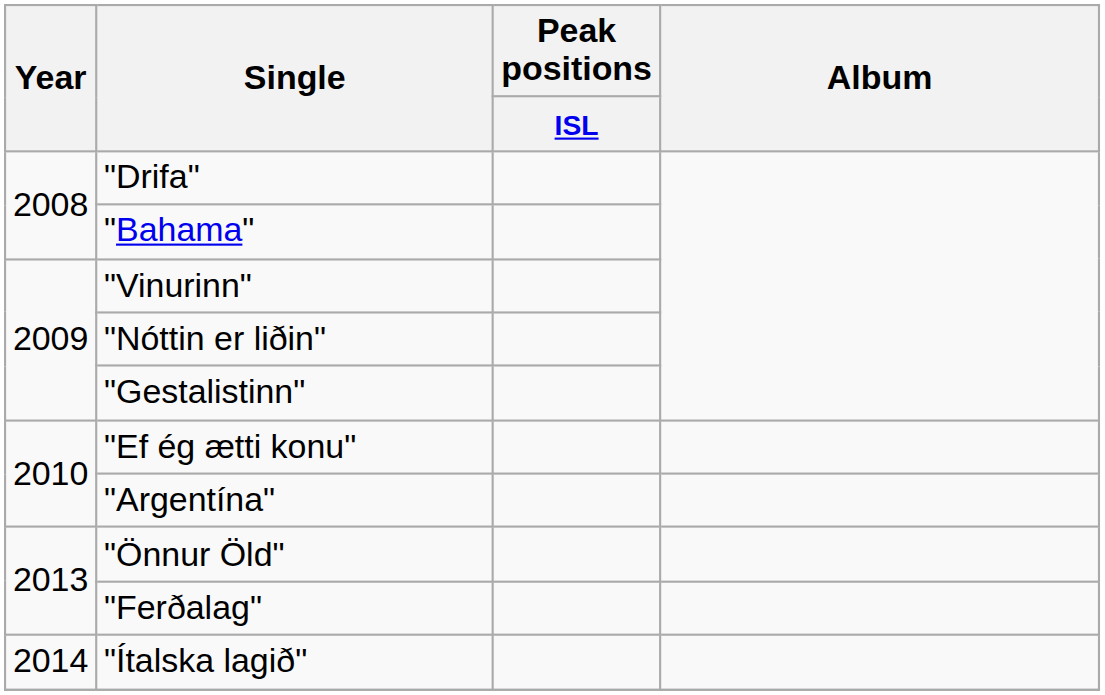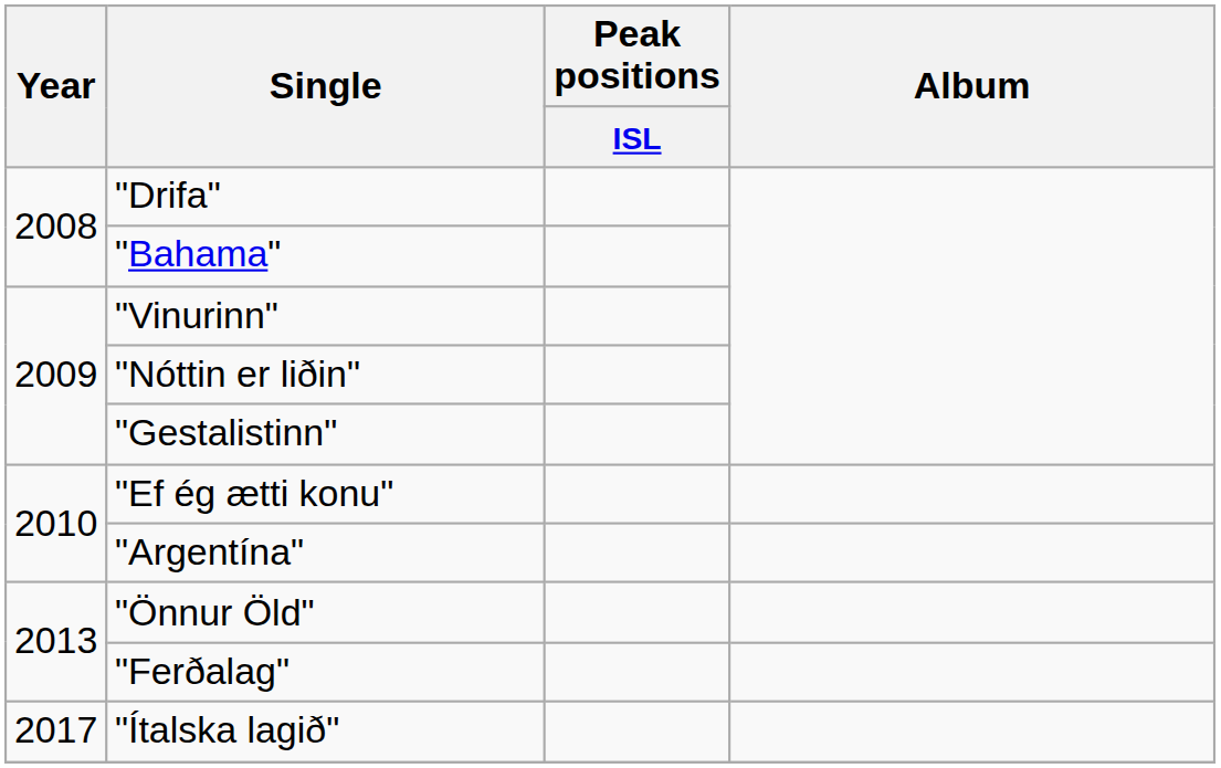"Ítalska lagið" | Year: 2014 -> 2017
